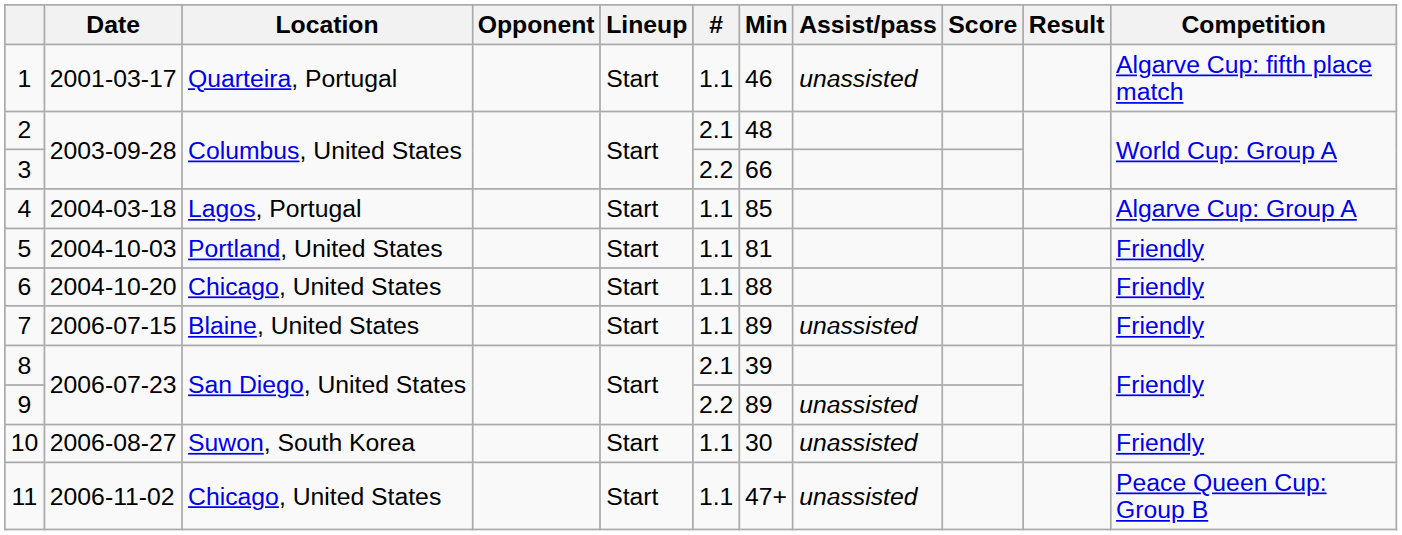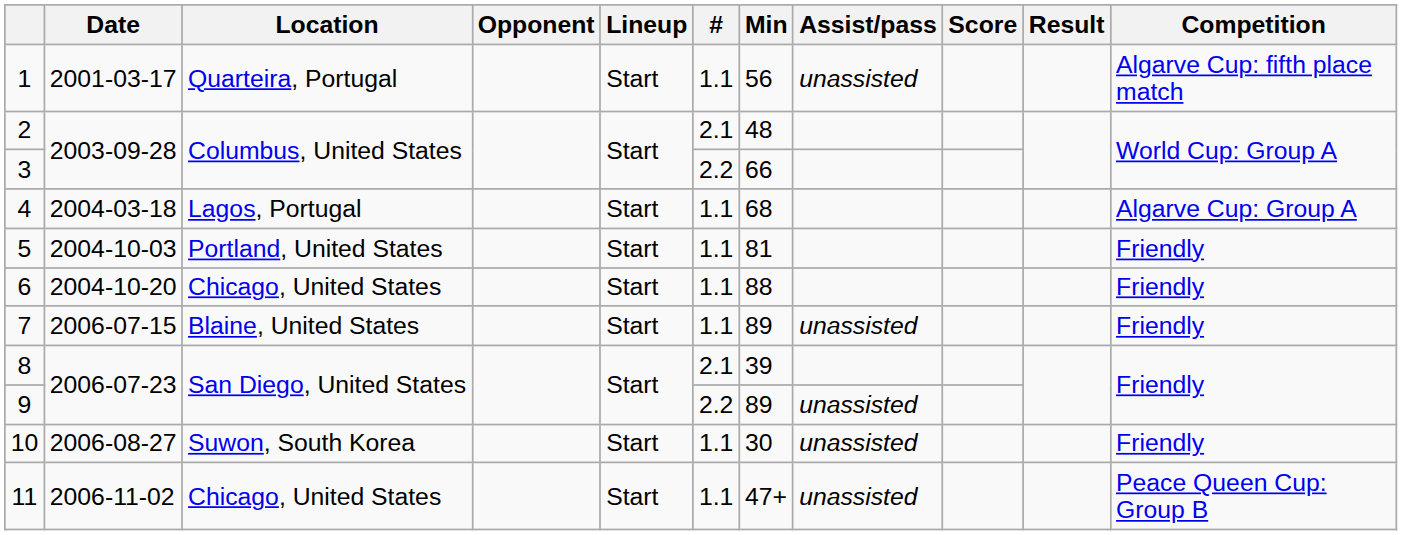1 | Min: 46 -> 56
4 | Min: 85 -> 68
